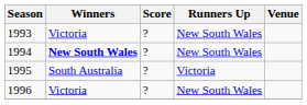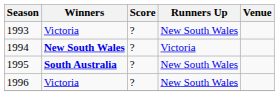1994 | Runners Up: New South Wales -> Victoria
1995 | Winners: normal -> bold
1995 | Runners Up: Victoria -> New South Wales
